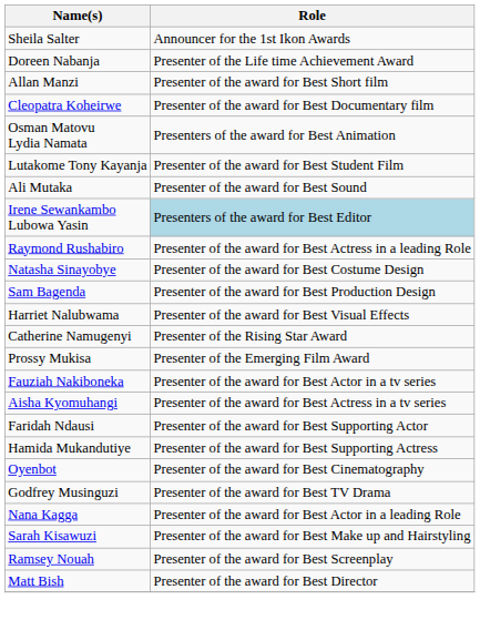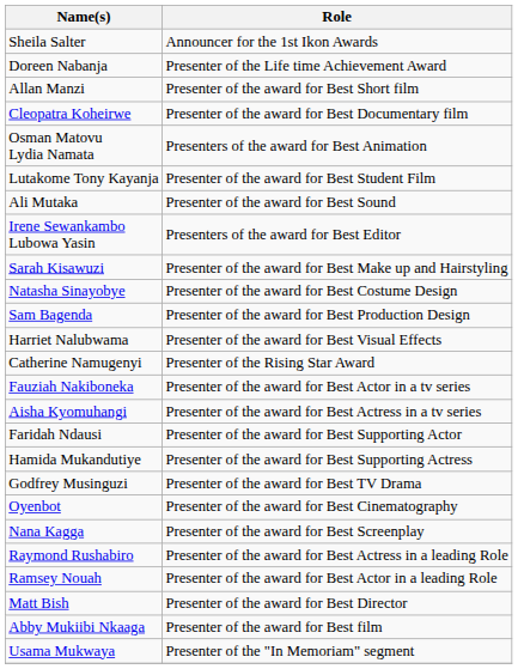Irene Sewankambo Lubowa Yasin | Role: lightblue background -> no background
rows swapped: Sarah Kisawuzi <-> Raymond Rushabiro
- row: Prossy Mukisa | Presenter of the Emerging Film Award
rows swapped: Godfrey Musinguzi <-> Oyenbot
Nana Kagga | Role: Presenter of the award for Best Actor in a leading Role -> Presenter of the award for Best Screenplay
Ramsey Nouah | Role: Presenter of the award for Best Screenplay -> Presenter of the award for Best Actor in a leading Role
+ row: Abby Mukiibi Nkaaga | Presenter of the award for Best film
+ row: Usama Mukwaya | Presenter of the "In Memoriam" segment
